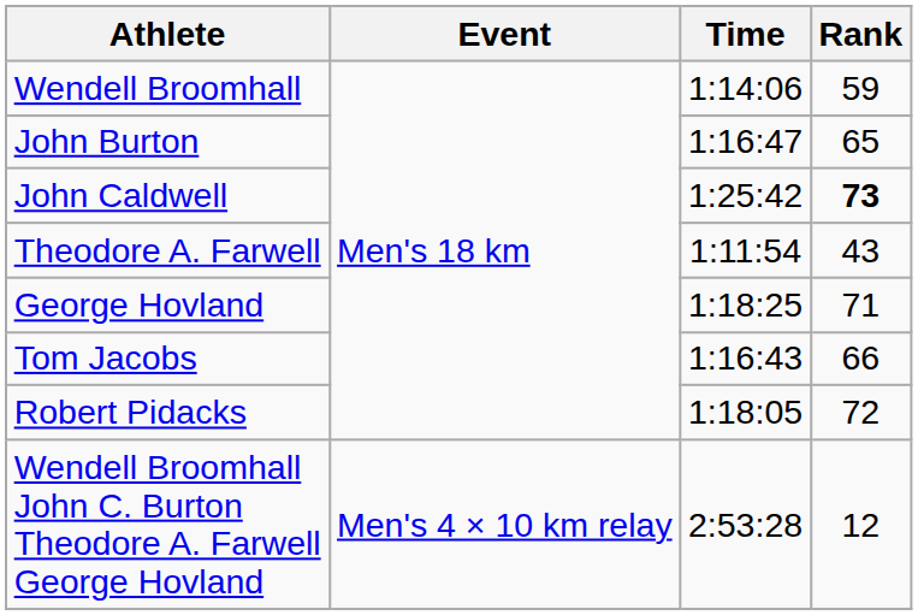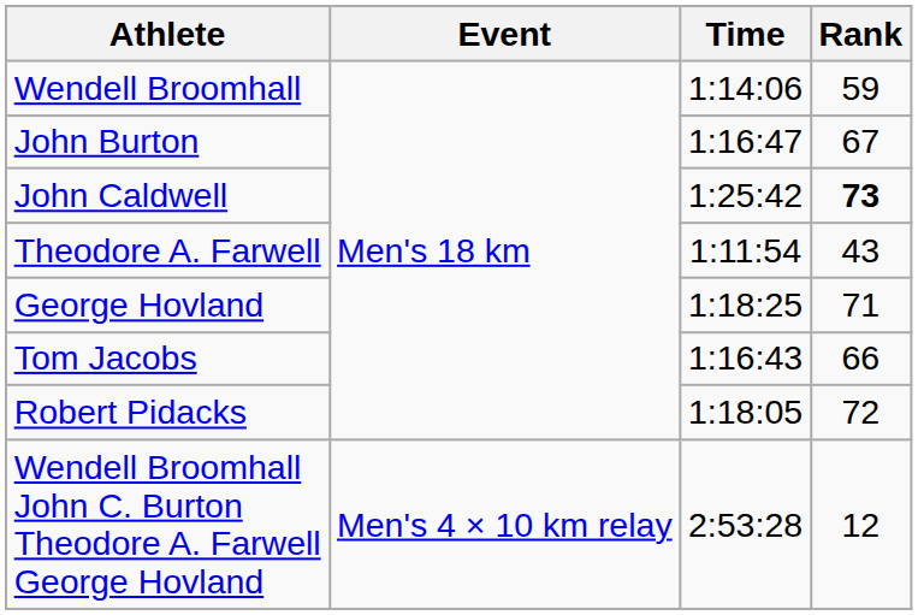John Burton | Rank: 65 -> 67
